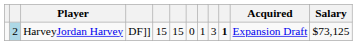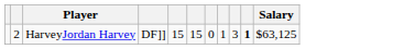- column: Acquired | Expansion Draft
HarveyJordan Harvey | column 2: lightblue background -> no background
HarveyJordan Harvey | Salary: $73,125 -> $63,125
